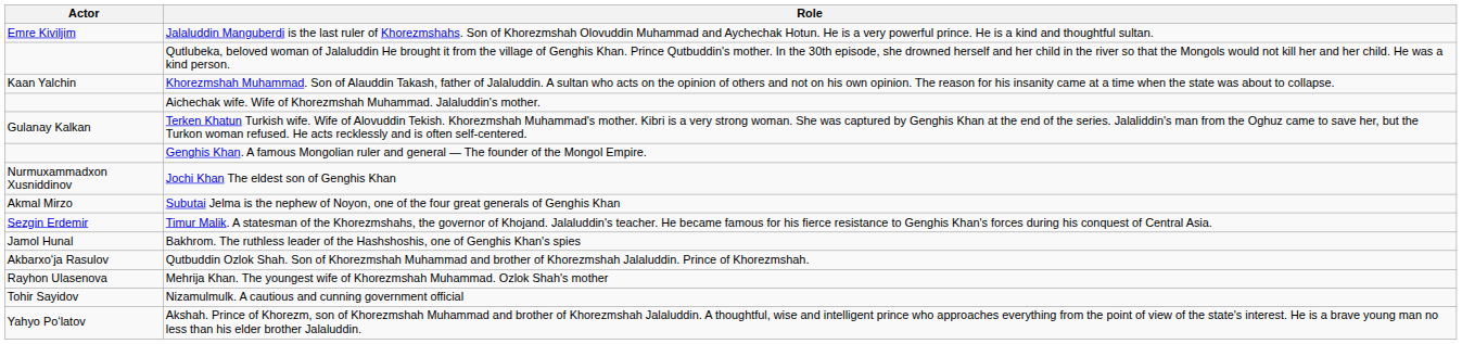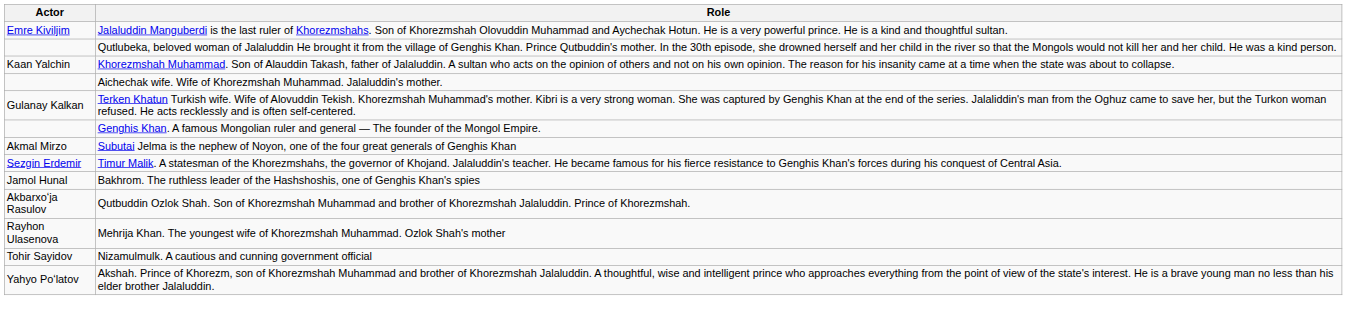- row: Nurmuxammadxon Xusniddinov | Jochi Khan The eldest son of Genghis Khan
